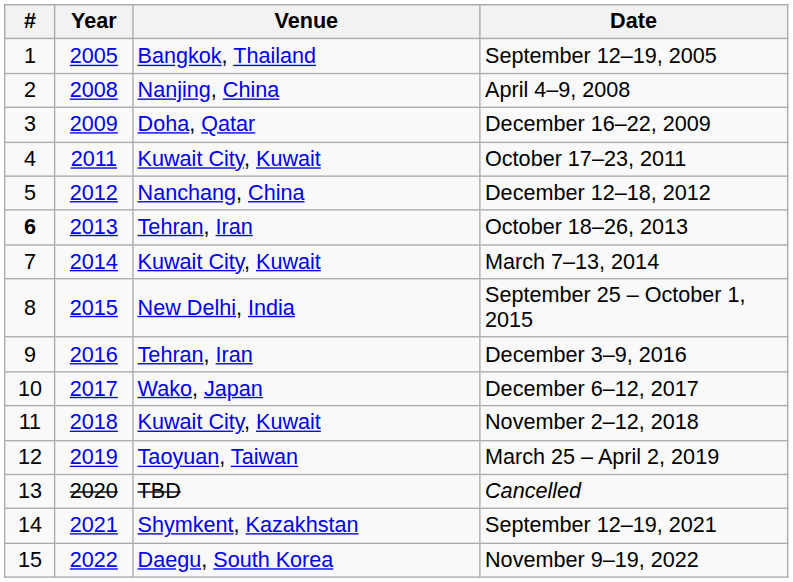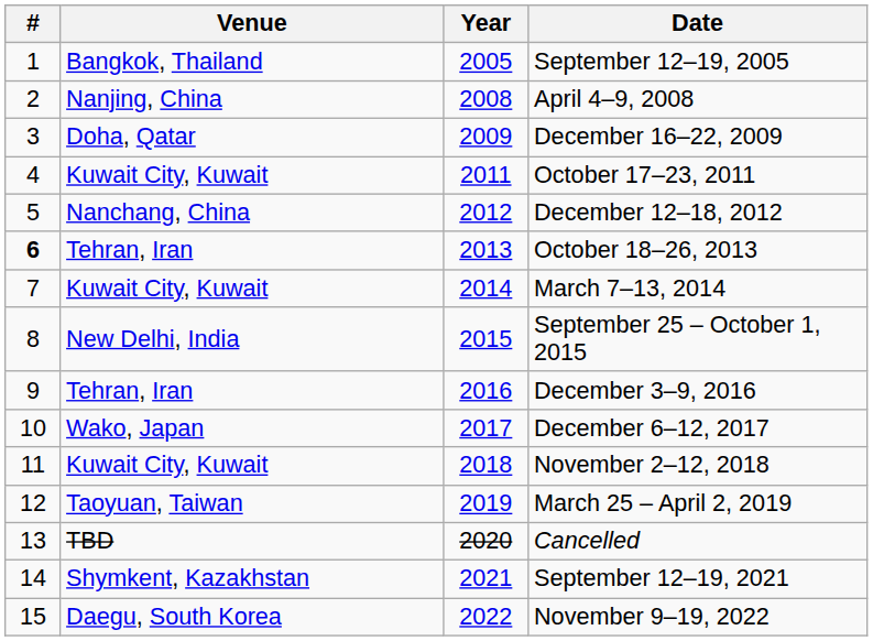columns swapped: Year <-> Venue
